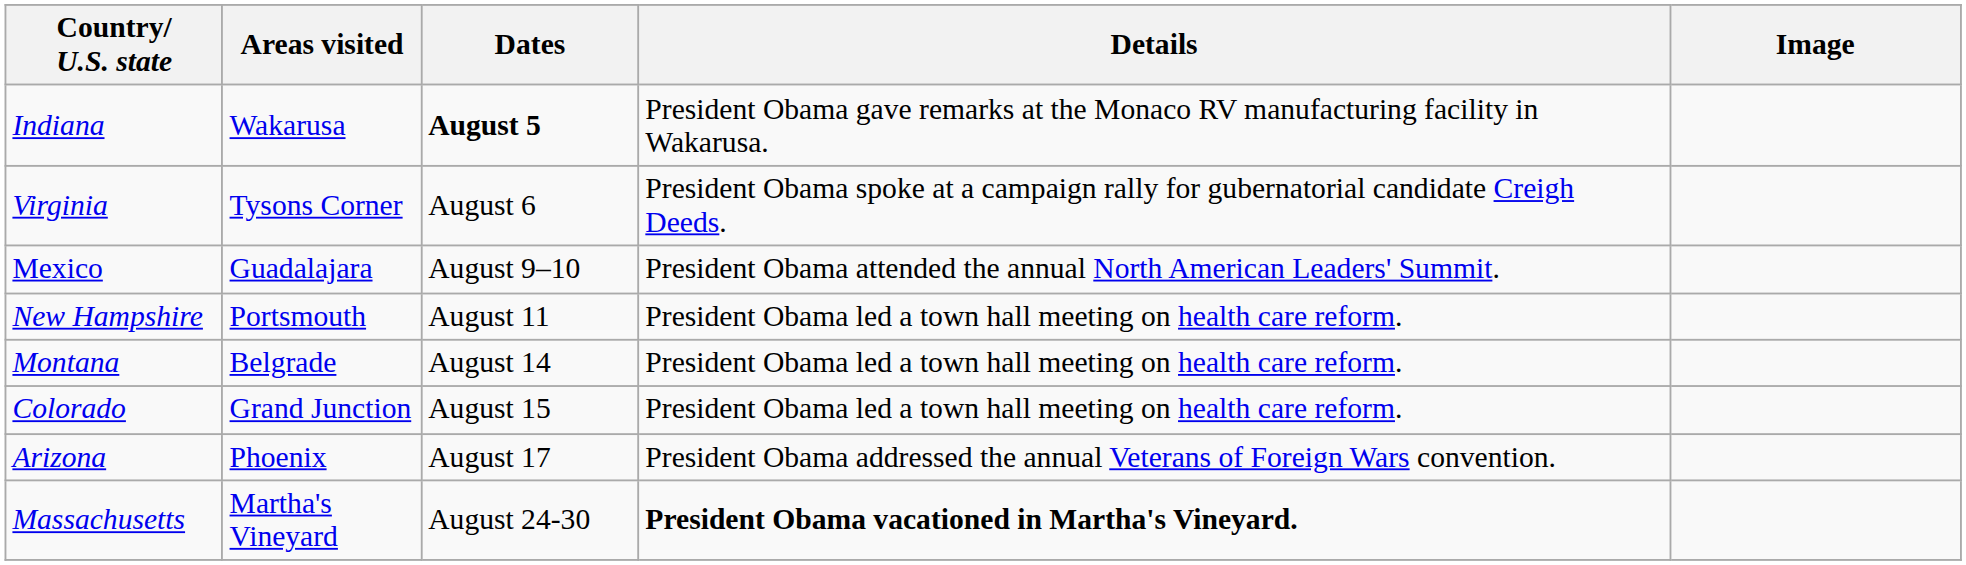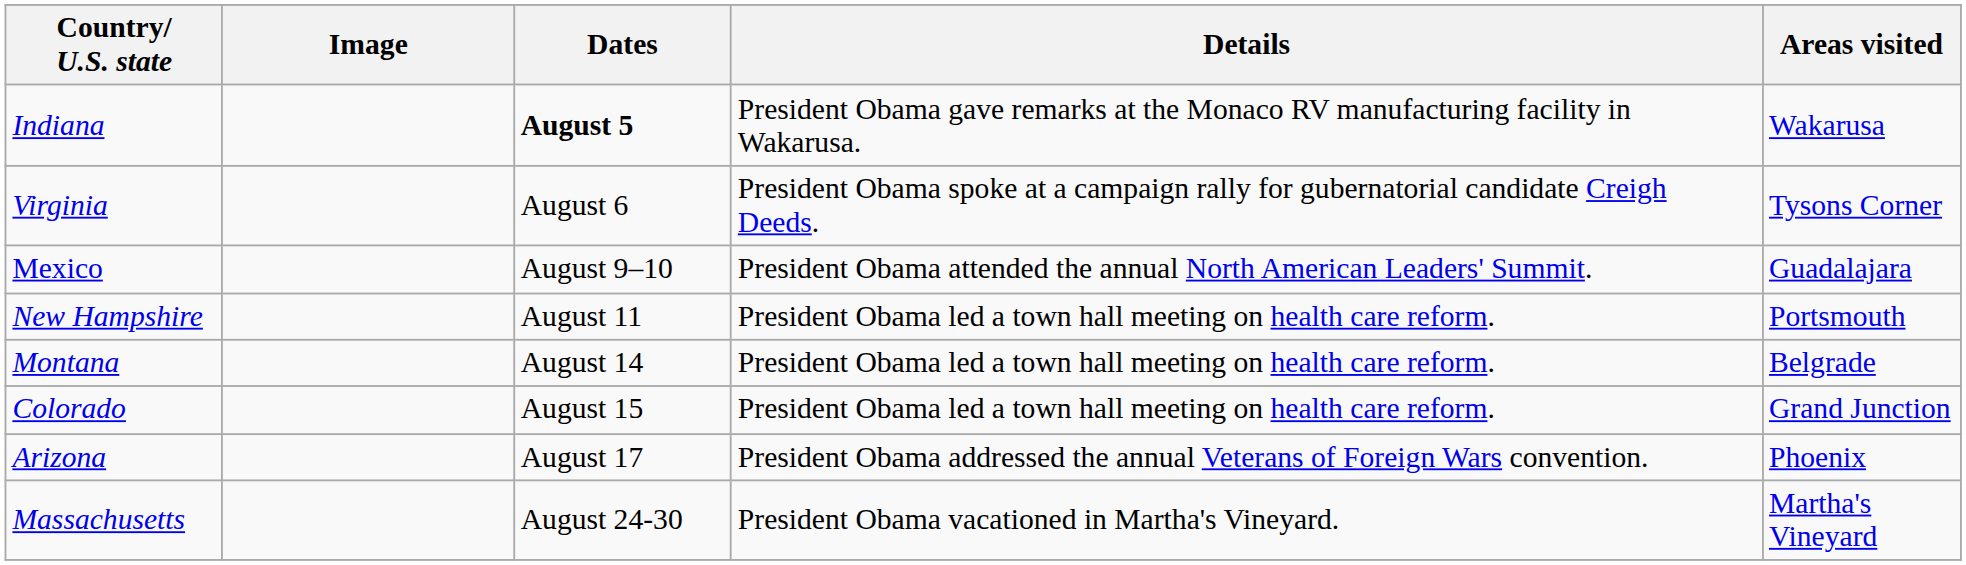columns swapped: Areas visited <-> Image
Massachusetts | Details: bold -> normal
